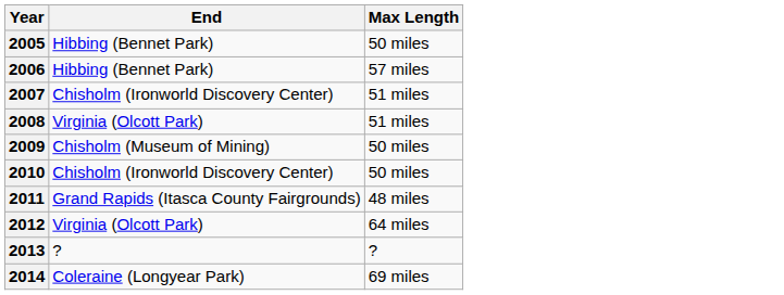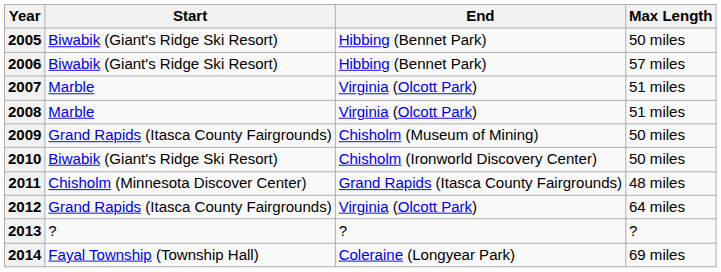+ column: Start | Biwabik (Giant's Ridge Ski Resort) | Biwabik (Giant's Ridge Ski Resort) | Marble | Marble | Grand Rapids (Itasca County Fairgrounds) | Biwabik (Giant's Ridge Ski Resort) | Chisholm (Minnesota Discover Center) | Grand Rapids (Itasca County Fairgrounds) | ? | Fayal Township (Township Hall)
2007 | End: Chisholm (Ironworld Discovery Center) -> Virginia (Olcott Park)
